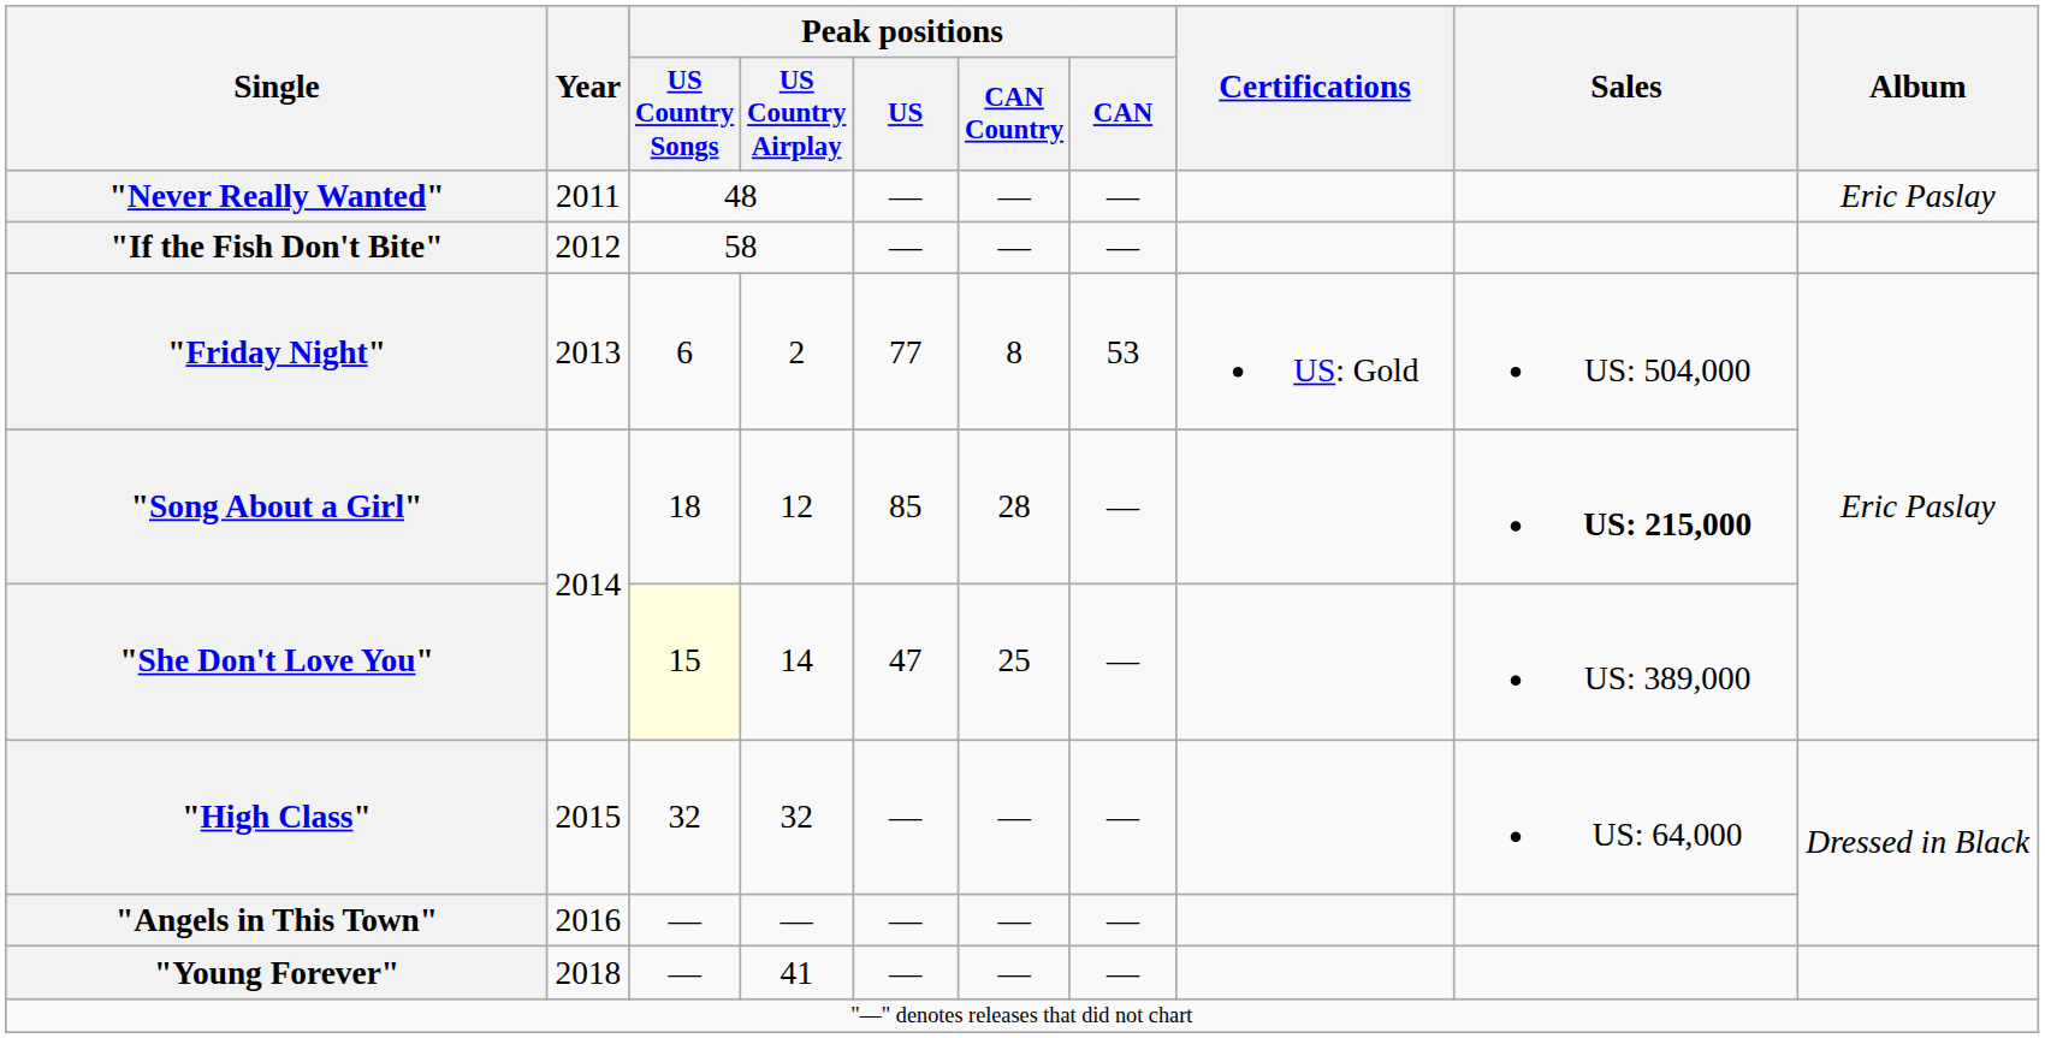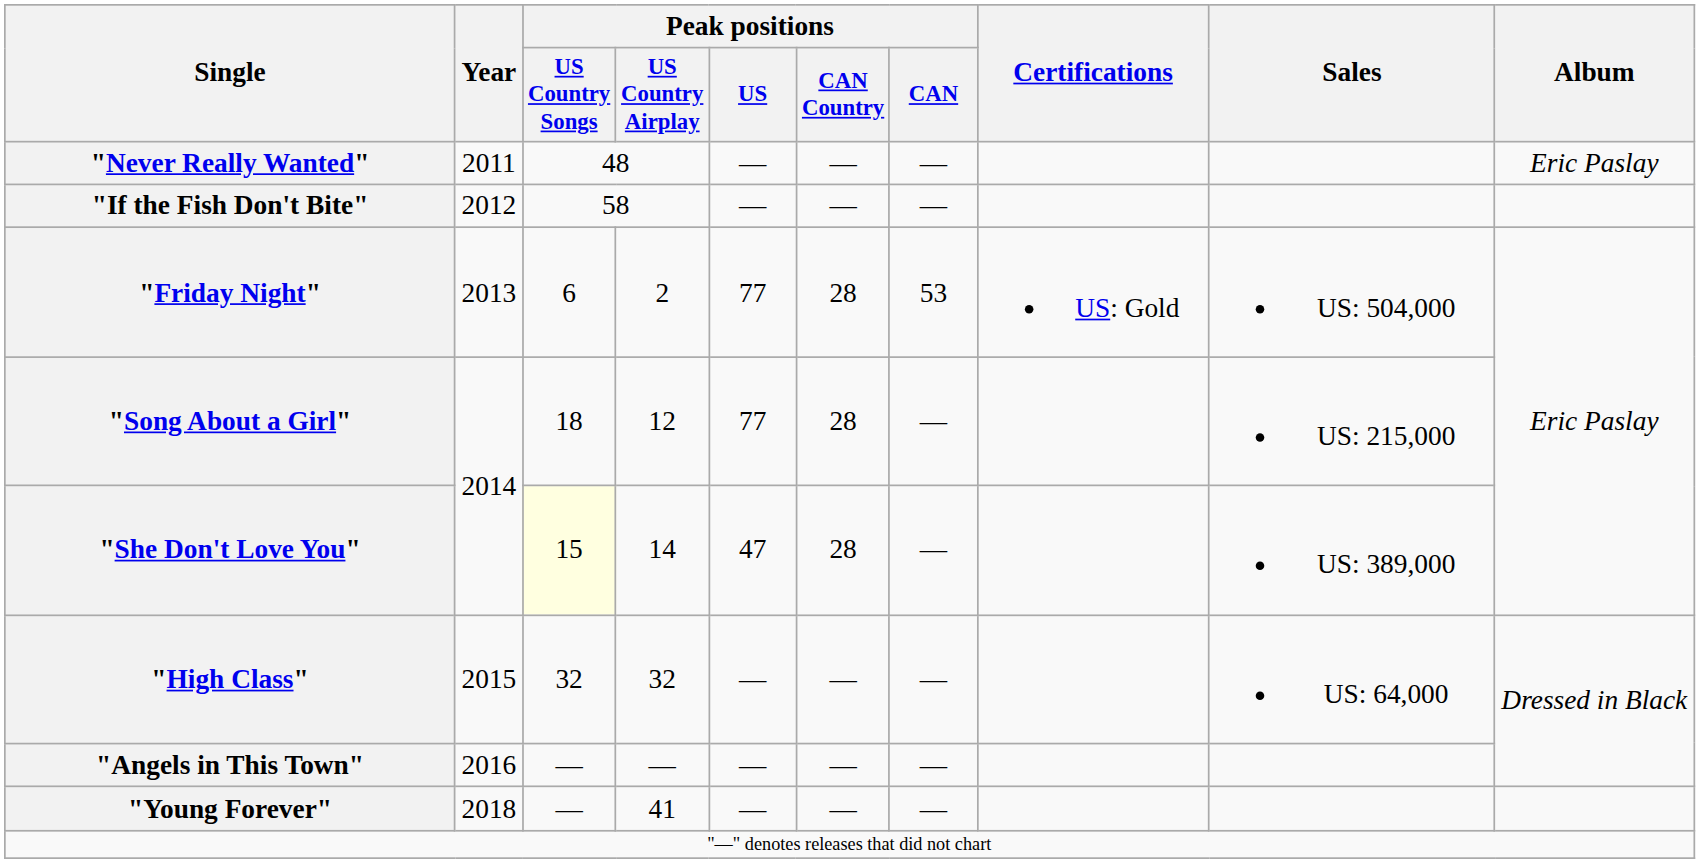"Friday Night" | Peak positions / CAN Country: 8 -> 28
"Song About a Girl" | Peak positions / US: 85 -> 77
"Song About a Girl" | Sales: bold -> normal
"She Don't Love You" | Peak positions / CAN Country: 25 -> 28
